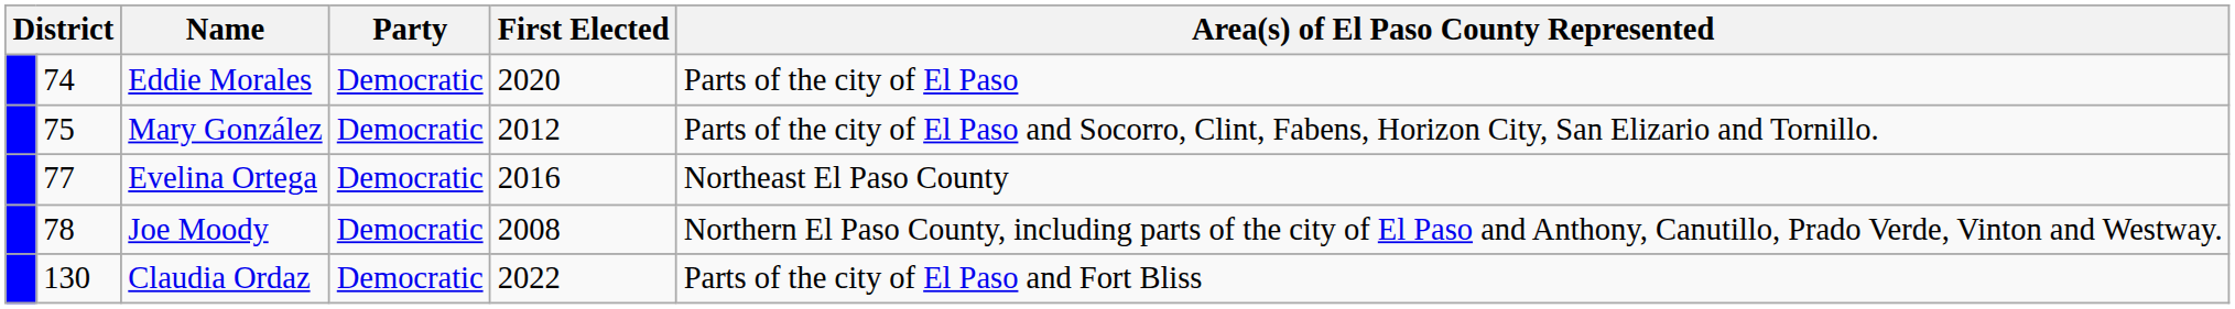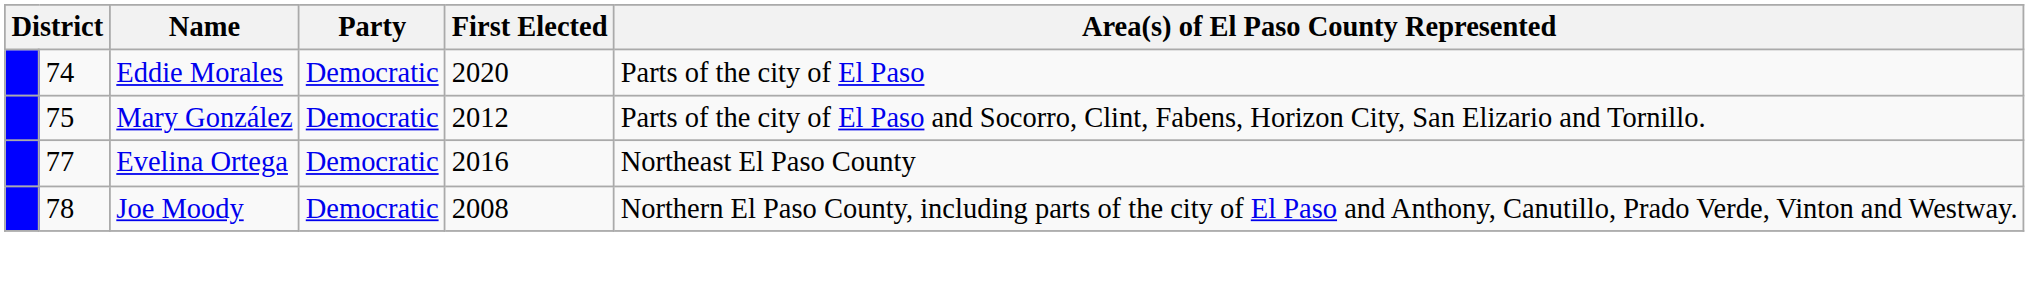- row: 130 | Claudia Ordaz | Democratic | 2022 | Parts of the city of El Paso and Fort Bliss
